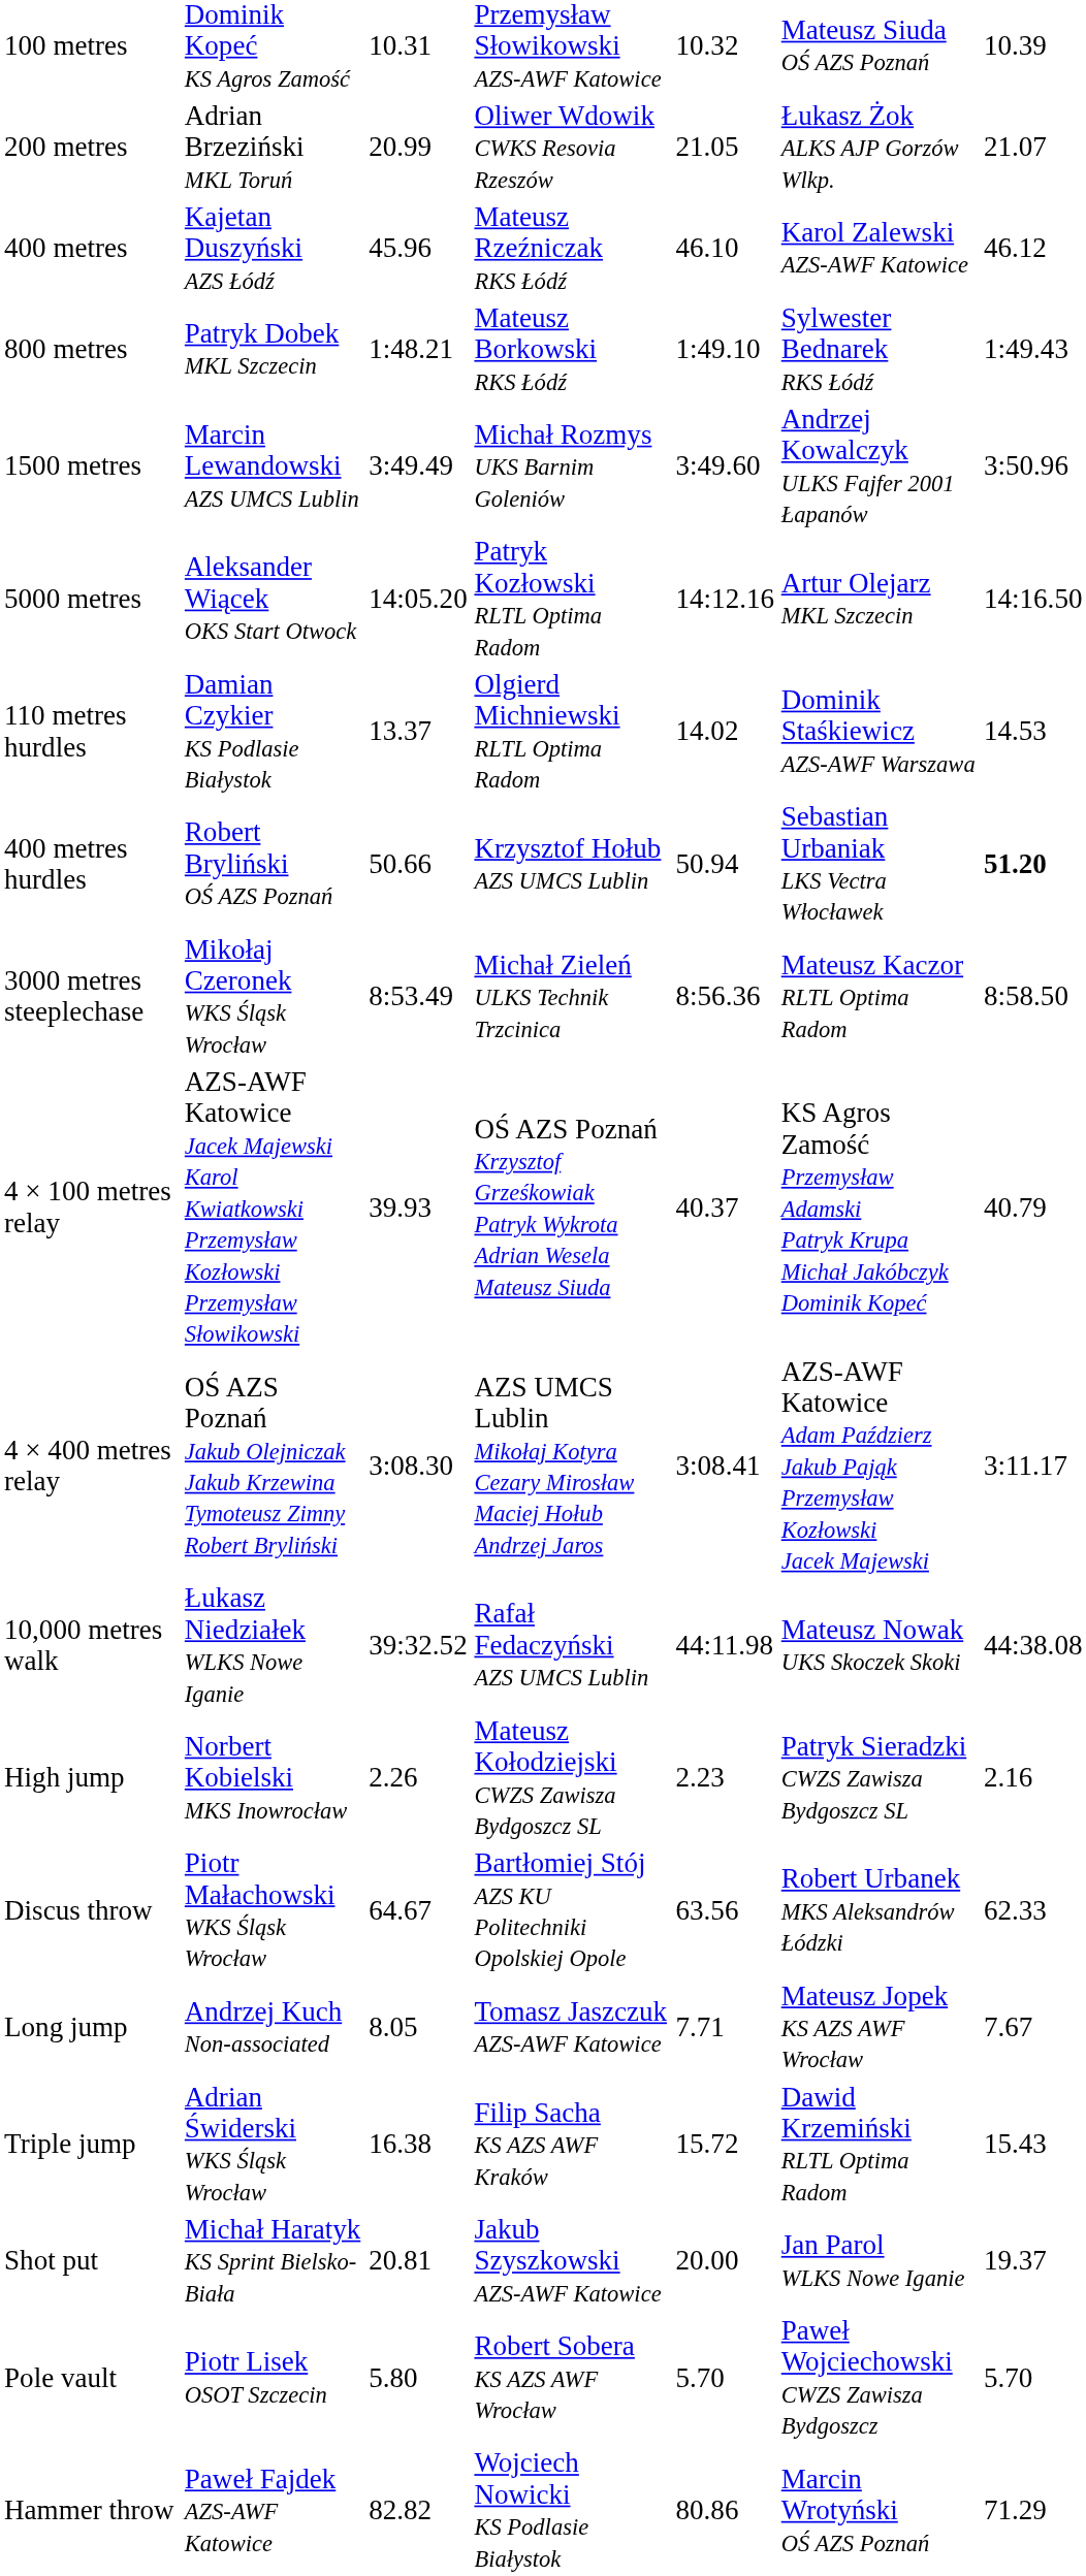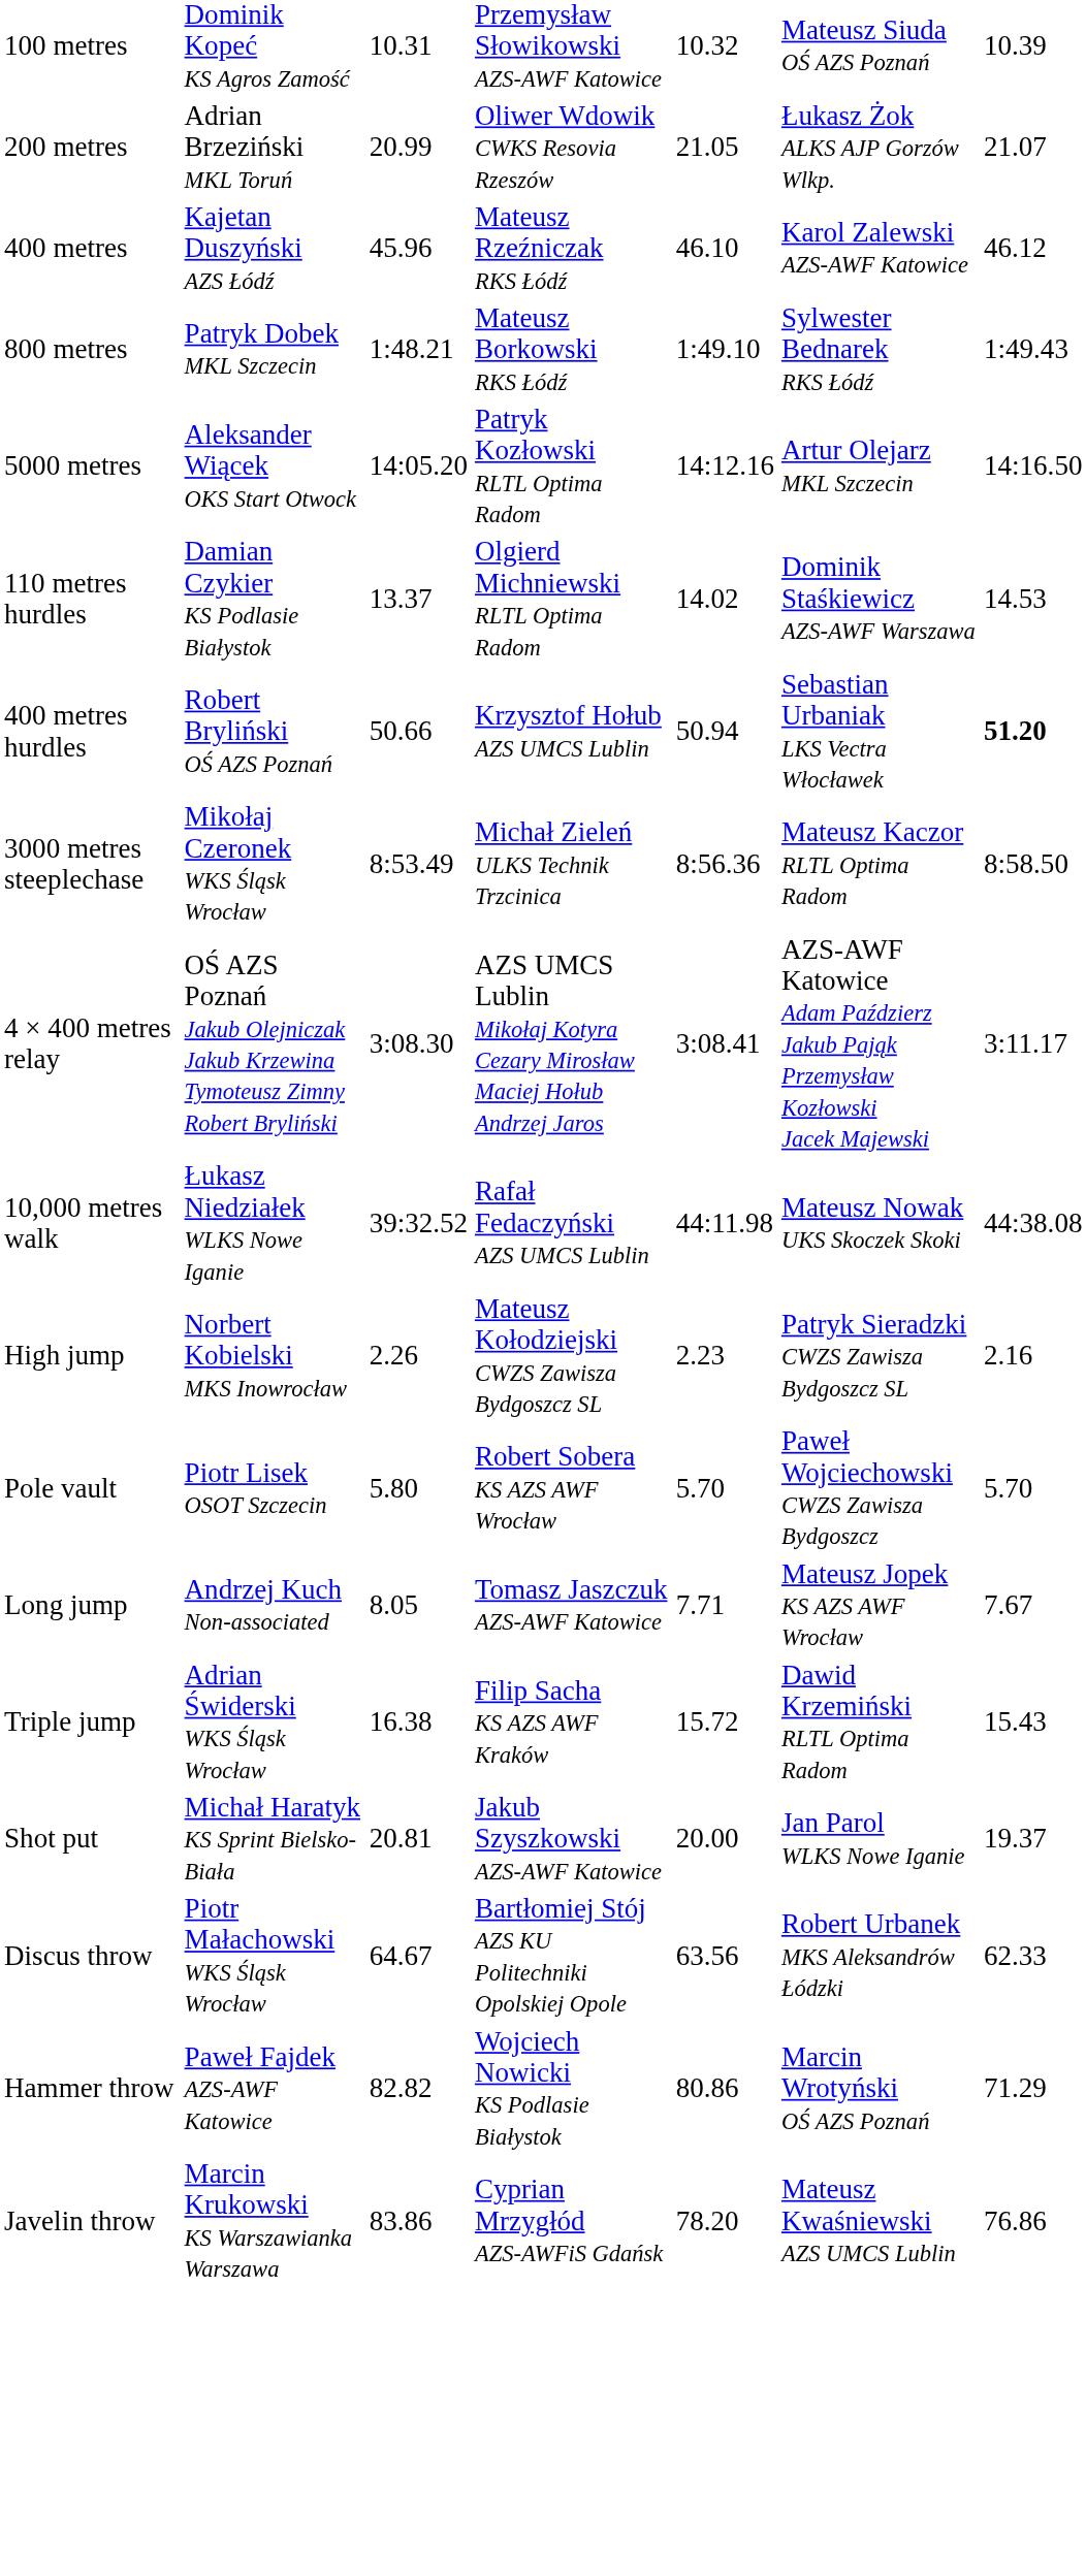- row: 1500 metres | Marcin Lewandowski AZS UMCS Lublin | 3:49.49 | Michał Rozmys UKS Barnim Goleniów | 3:49.60 | Andrzej Kowalczyk ULKS Fajfer 2001 Łapanów | 3:50.96
- row: 4 × 100 metres relay | AZS-AWF Katowice Jacek Majewski Karol Kwiatkowski Przemysław Kozłowski Przemysław Słowikowski | 39.93 | OŚ AZS Poznań Krzysztof Grześkowiak Patryk Wykrota Adrian Wesela Mateusz Siuda | 40.37 | KS Agros Zamość Przemysław Adamski Patryk Krupa Michał Jakóbczyk Dominik Kopeć | 40.79
rows swapped: Pole vault <-> Discus throw
+ row: Javelin throw | Marcin Krukowski KS Warszawianka Warszawa | 83.86 | Cyprian Mrzygłód AZS-AWFiS Gdańsk | 78.20 | Mateusz Kwaśniewski AZS UMCS Lublin | 76.86
